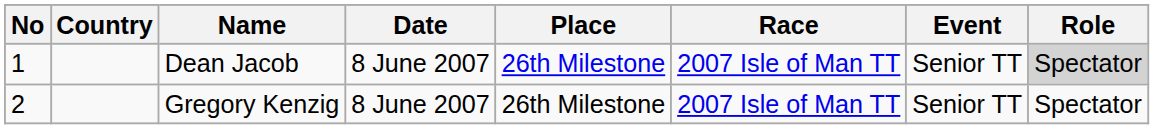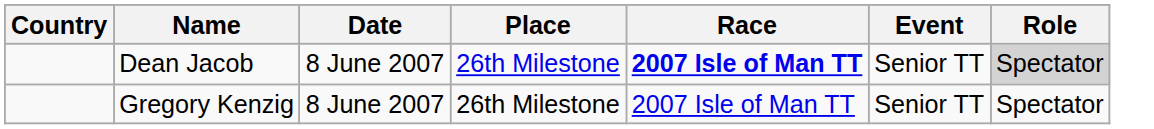- column: No | 1 | 2
Dean Jacob | Race: normal -> bold
